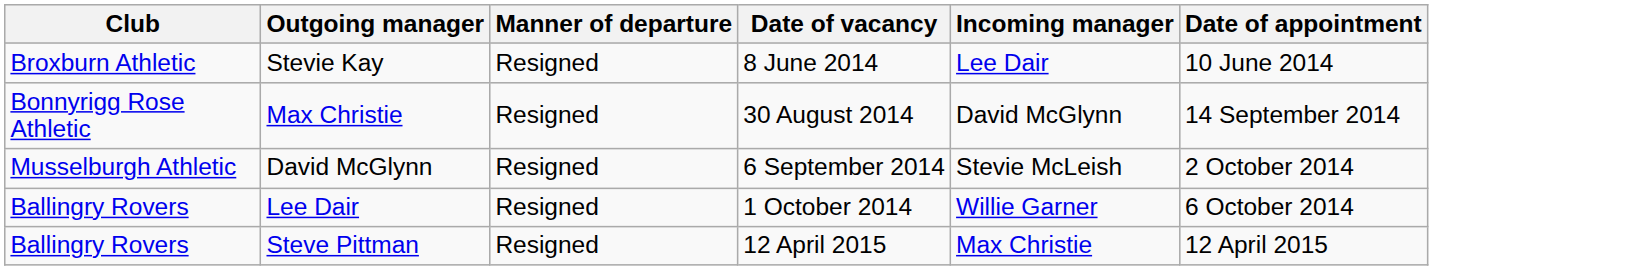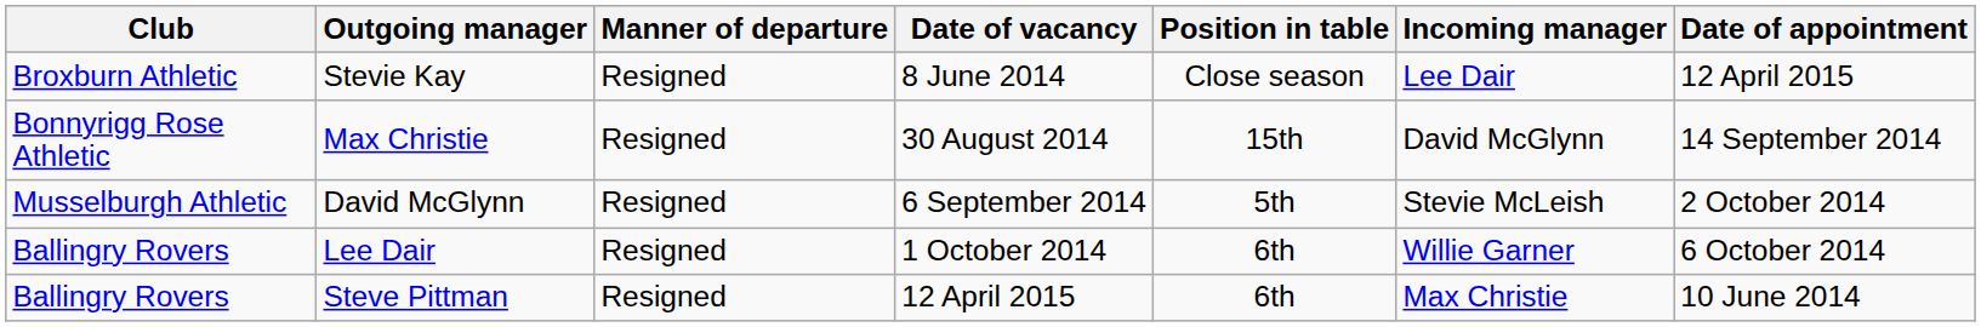+ column: Position in table | Close season | 15th | 5th | 6th | 6th
Stevie Kay | Date of appointment: 10 June 2014 -> 12 April 2015
Steve Pittman | Date of appointment: 12 April 2015 -> 10 June 2014
